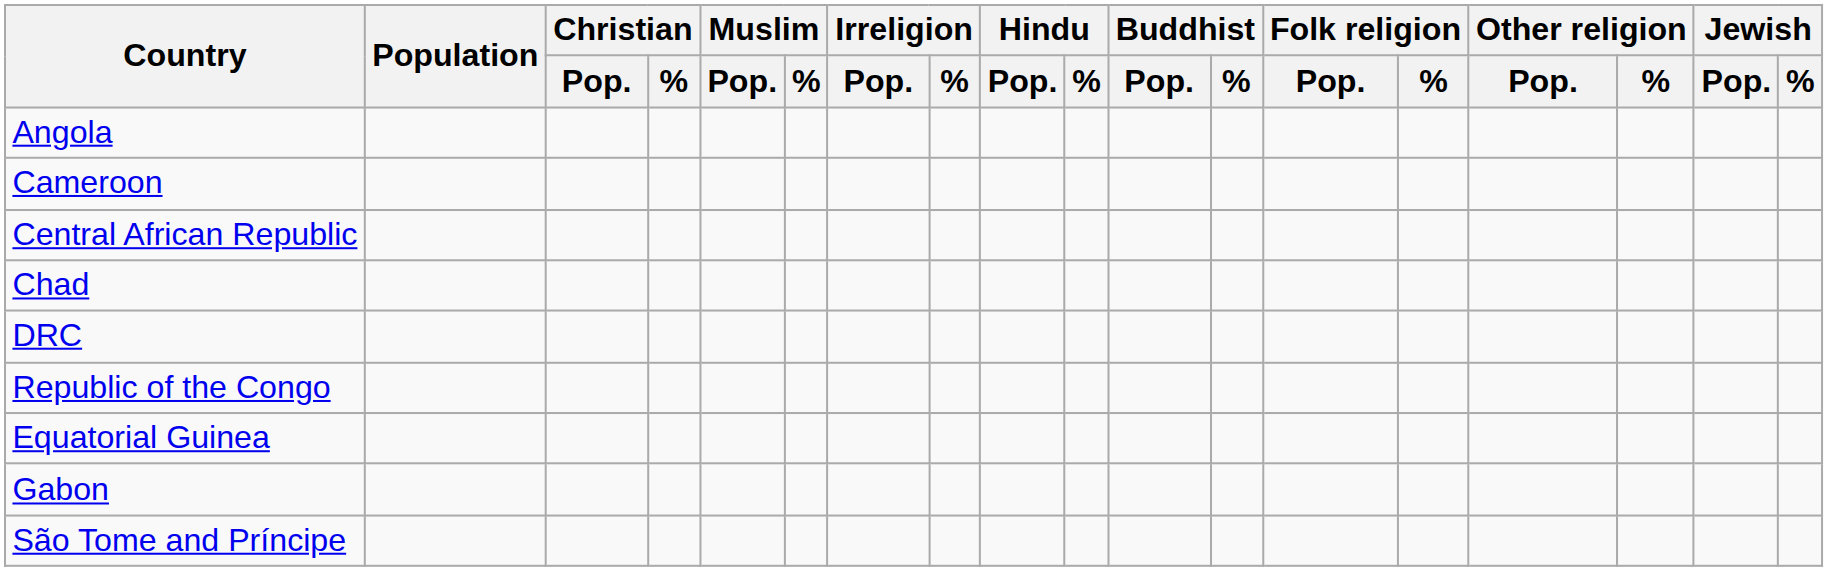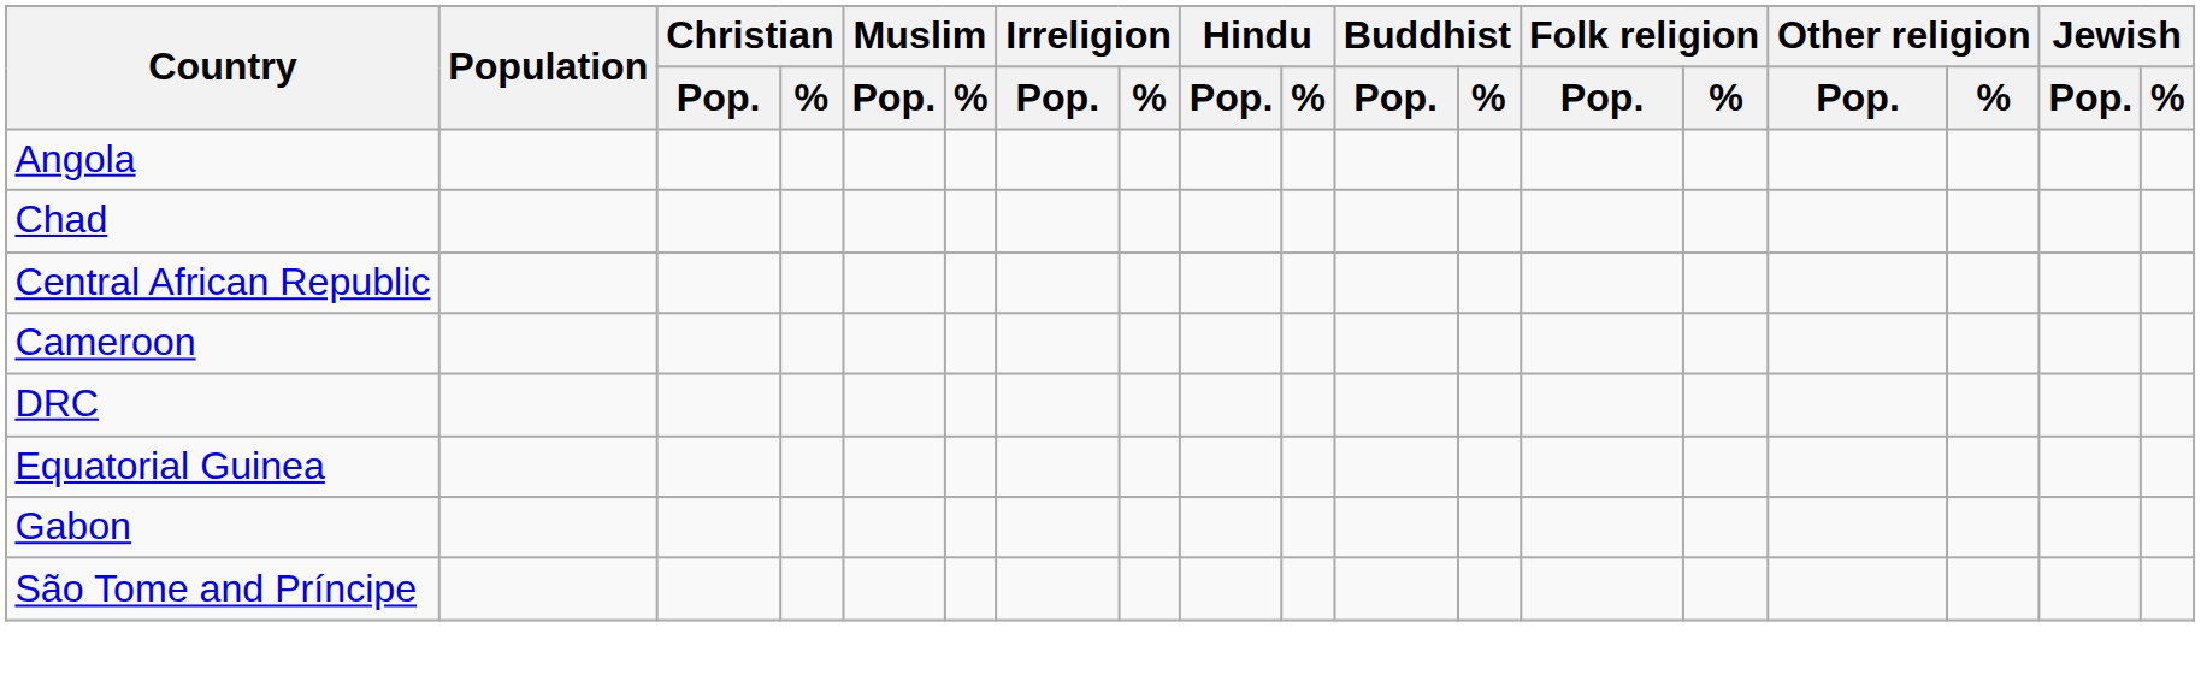rows swapped: Cameroon <-> Chad
- row: Republic of the Congo
